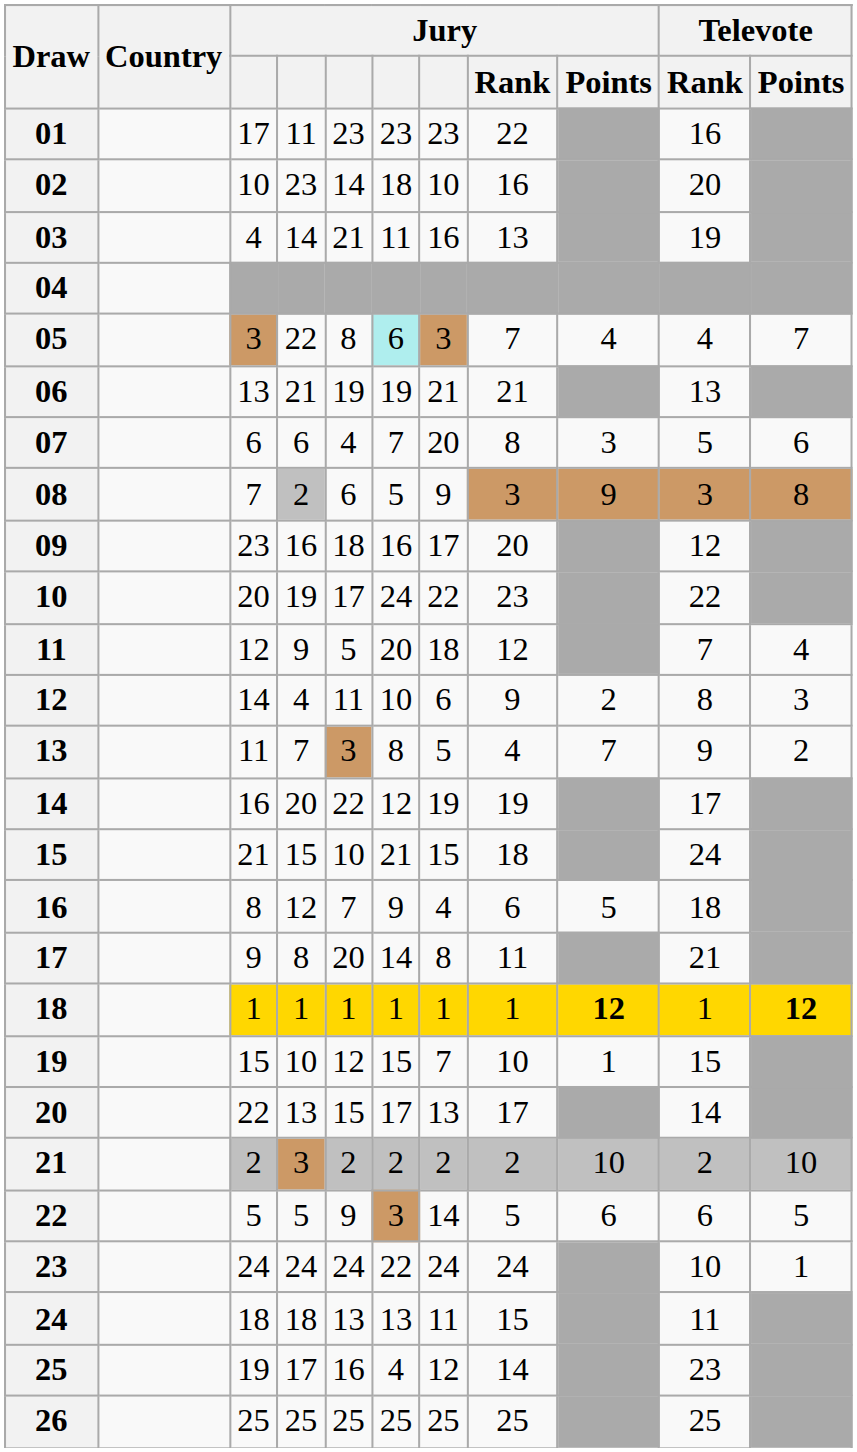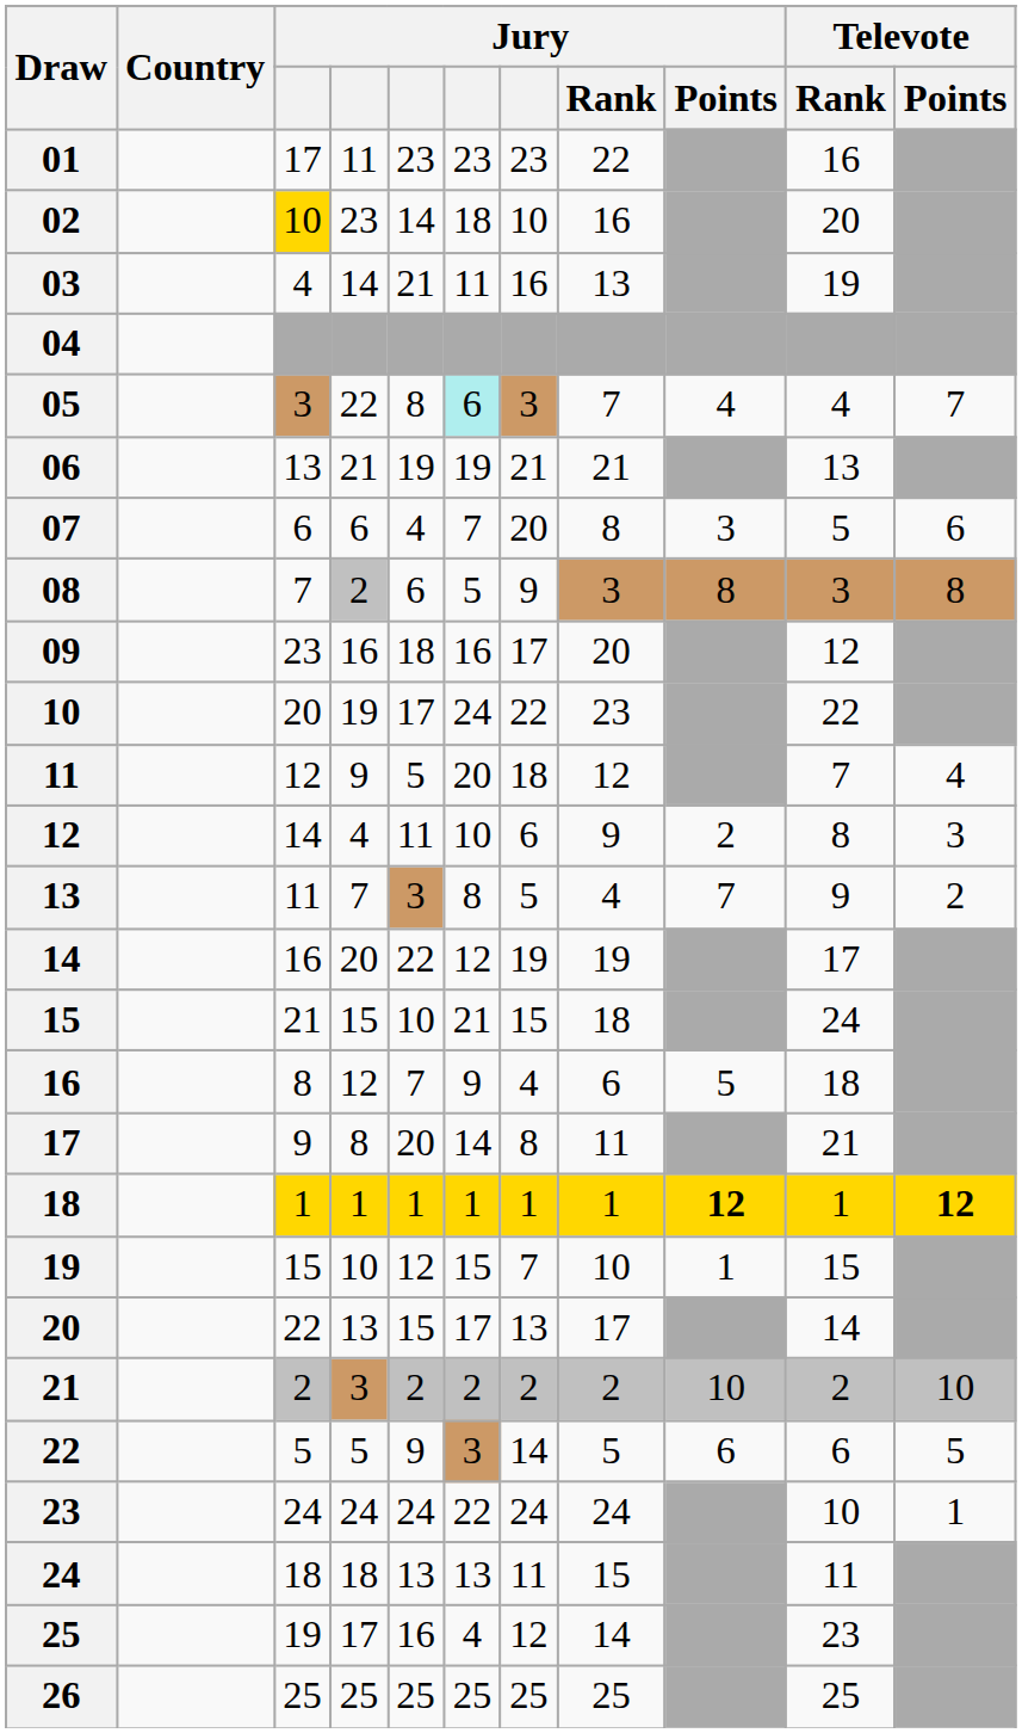02 | column 3: no background -> gold background
08 | Jury / Points: 9 -> 8
